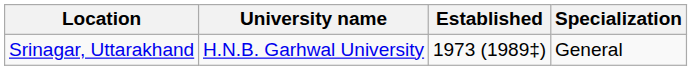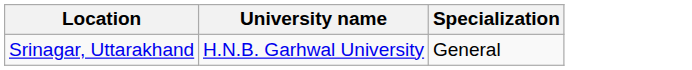- column: Established | 1973 (1989‡)
